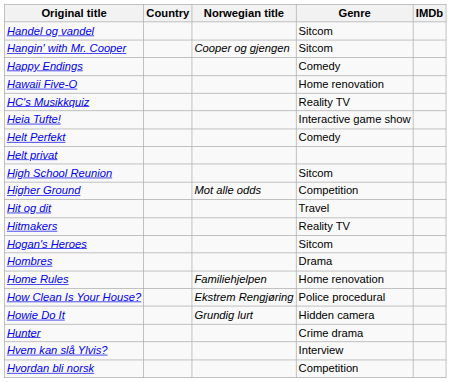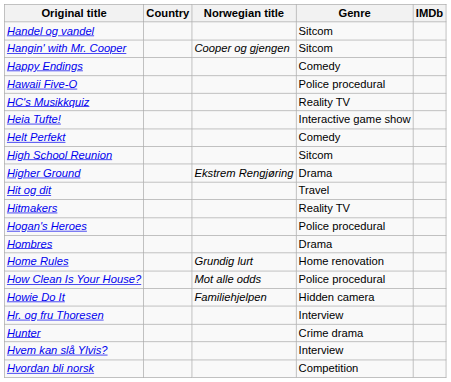Hawaii Five-O | Genre: Home renovation -> Police procedural
- row: Helt privat
Higher Ground | Norwegian title: Mot alle odds -> Ekstrem Rengjøring
Higher Ground | Genre: Competition -> Drama
Hogan's Heroes | Genre: Sitcom -> Police procedural
Home Rules | Norwegian title: Familiehjelpen -> Grundig lurt
How Clean Is Your House? | Norwegian title: Ekstrem Rengjøring -> Mot alle odds
Howie Do It | Norwegian title: Grundig lurt -> Familiehjelpen
+ row: Hr. og fru Thoresen | Interview
